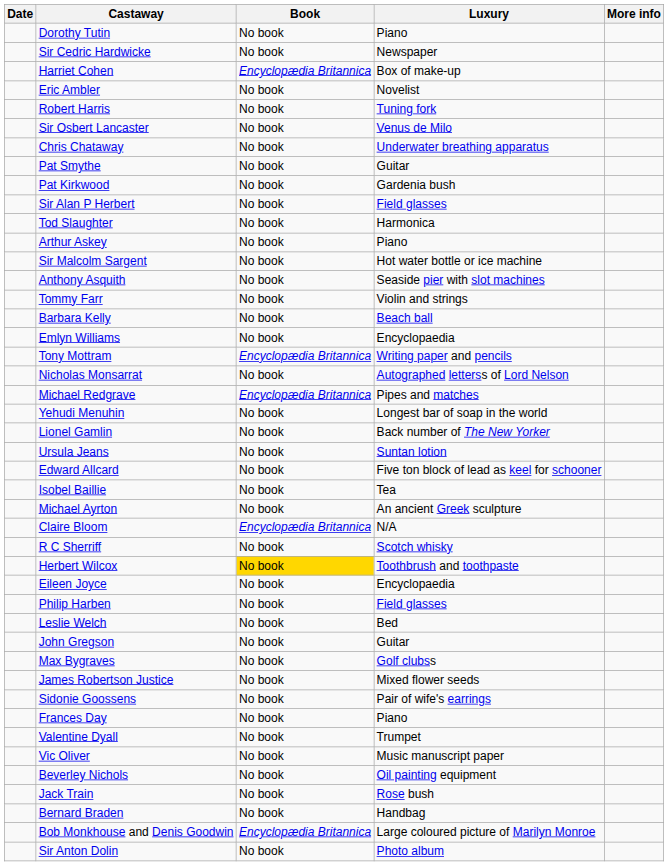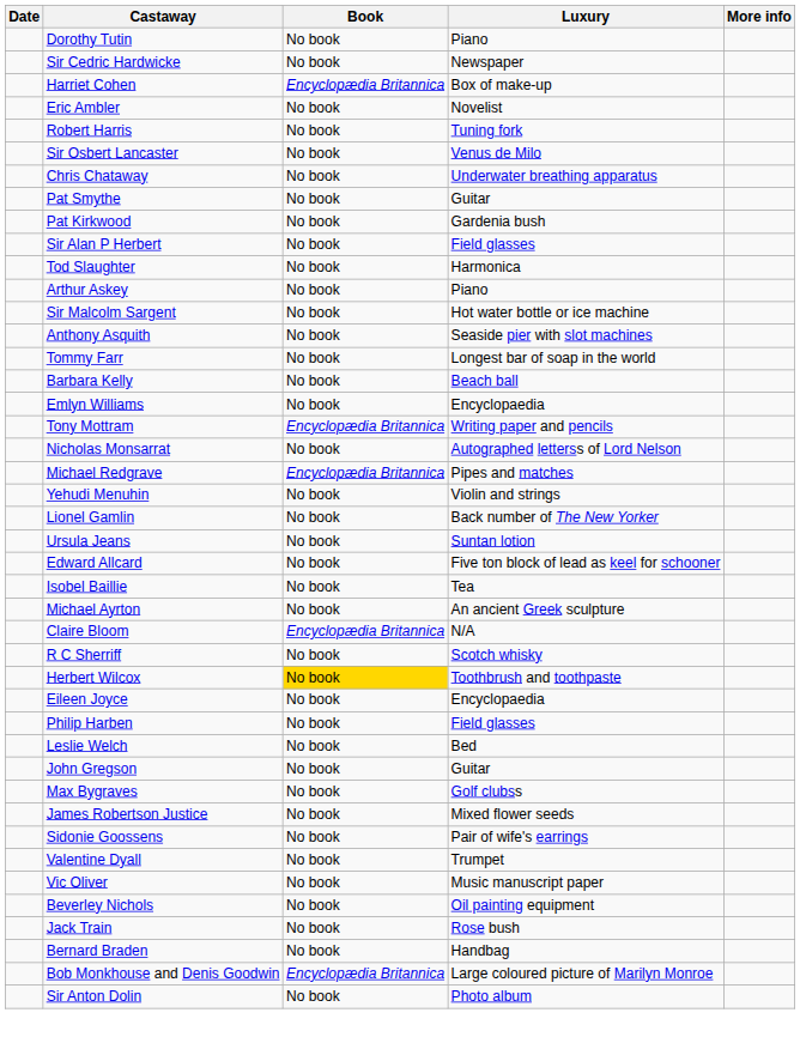Tommy Farr | Luxury: Violin and strings -> Longest bar of soap in the world
Yehudi Menuhin | Luxury: Longest bar of soap in the world -> Violin and strings
- row: Frances Day | No book | Piano
